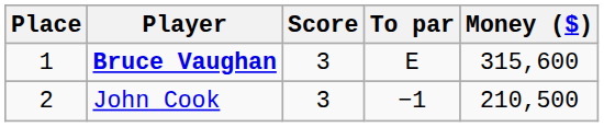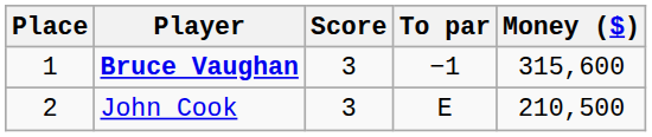Bruce Vaughan | To par: E -> −1
John Cook | To par: −1 -> E
